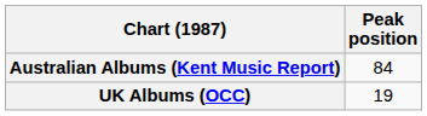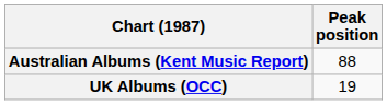Australian Albums (Kent Music Report) | Peak position: 84 -> 88
